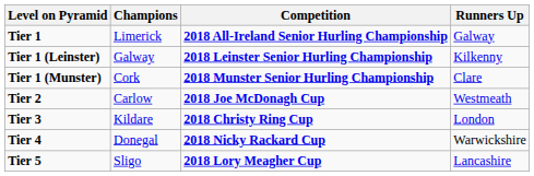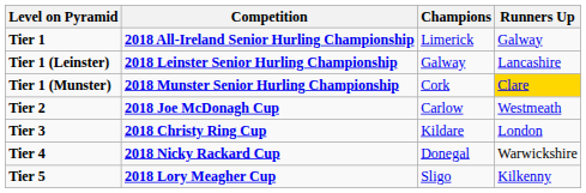columns swapped: Competition <-> Champions
Tier 1 (Leinster) | Runners Up: Kilkenny -> Lancashire
Tier 1 (Munster) | Runners Up: no background -> gold background
Tier 5 | Runners Up: Lancashire -> Kilkenny
